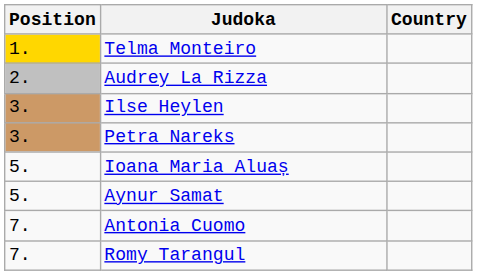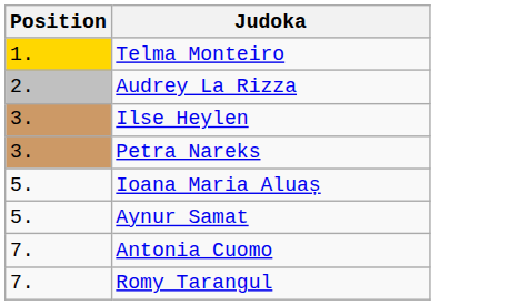- column: Country
